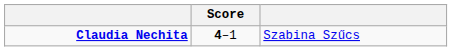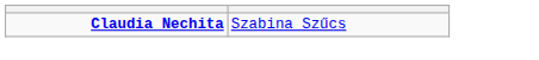- column: Score | 4–1
